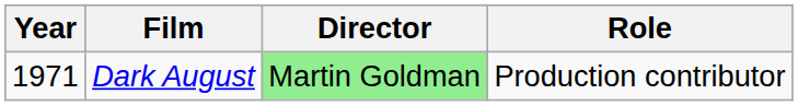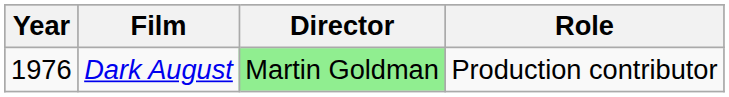Dark August | Year: 1971 -> 1976
